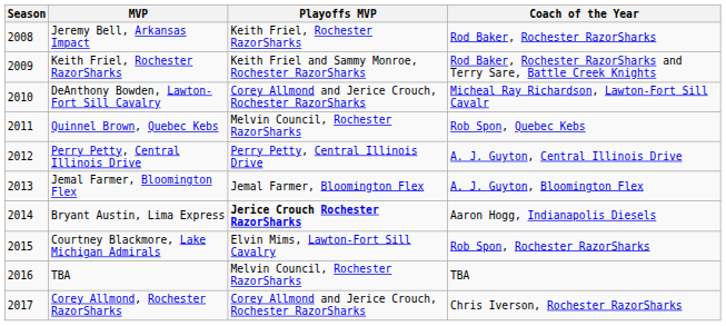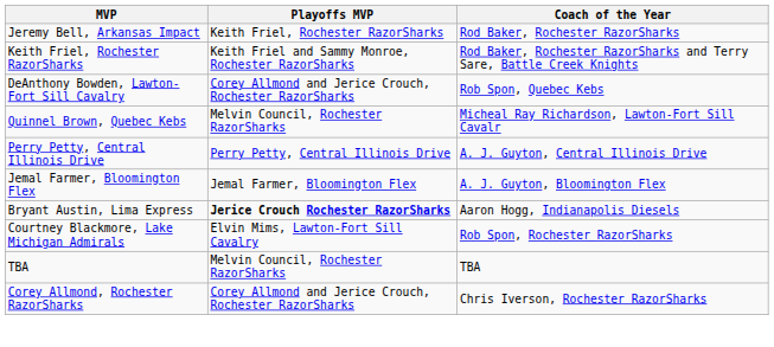- column: Season | 2008 | 2009 | 2010 | 2011 | 2012 | 2013 | 2014 | 2015 | 2016 | 2017
DeAnthony Bowden, Lawton-Fort Sill Cavalry | Coach of the Year: Micheal Ray Richardson, Lawton-Fort Sill Cavalr -> Rob Spon, Quebec Kebs
Quinnel Brown, Quebec Kebs | Coach of the Year: Rob Spon, Quebec Kebs -> Micheal Ray Richardson, Lawton-Fort Sill Cavalr
